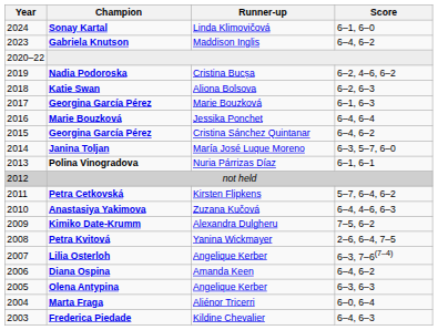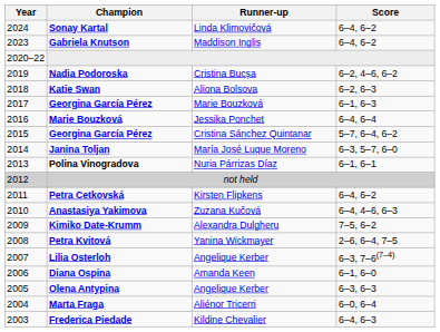Sonay Kartal | Score: 6–1, 6–0 -> 6–4, 6–2
Georgina García Pérez / Cristina Sánchez Quintanar | Score: 6–4, 6–2 -> 5–7, 6–4, 6–2
Petra Cetkovská | Score: 5–7, 6–4, 6–2 -> 6–4, 6–2
Diana Ospina | Score: 6–4, 6–2 -> 6–1, 6–0
